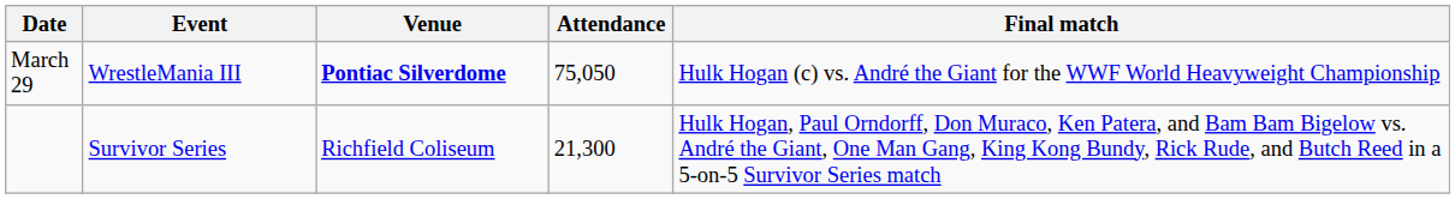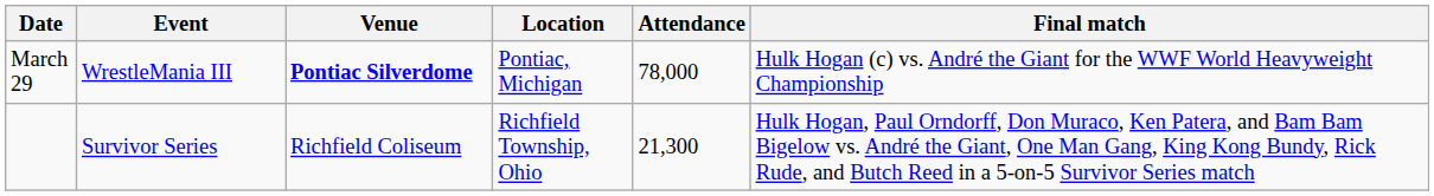+ column: Location | Pontiac, Michigan | Richfield Township, Ohio
March 29 | Attendance: 75,050 -> 78,000
